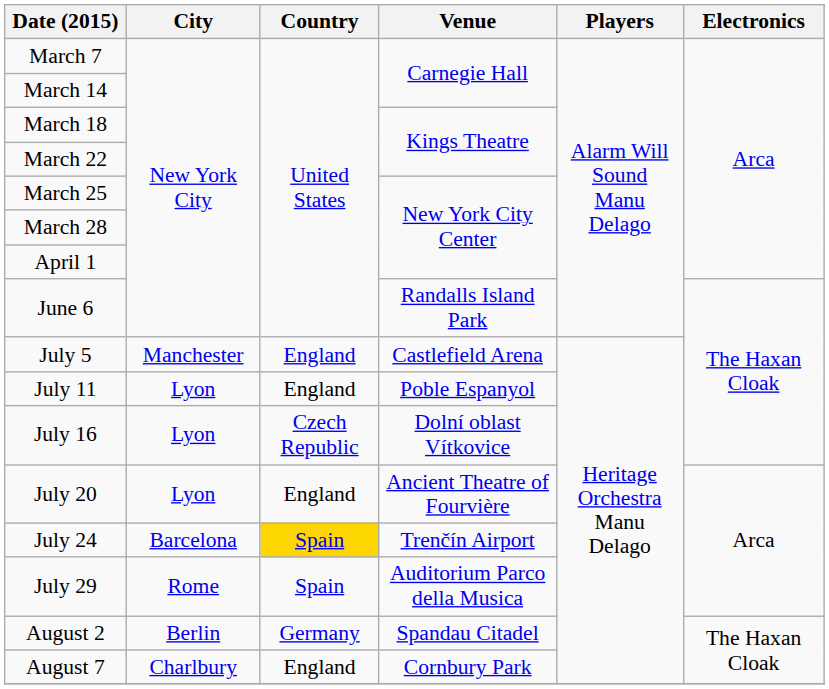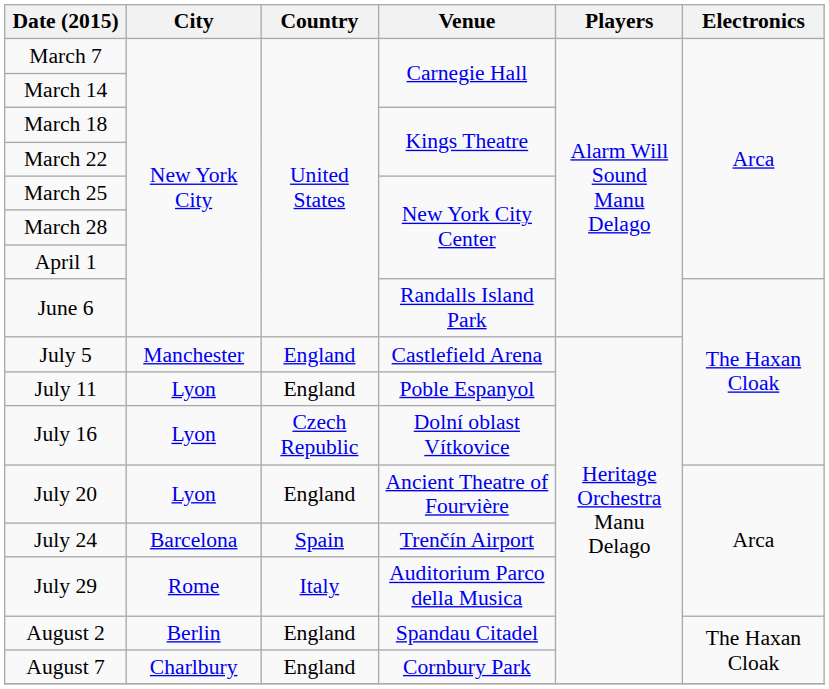July 24 | Country: gold background -> no background
July 29 | Country: Spain -> Italy
August 2 | Country: Germany -> England
